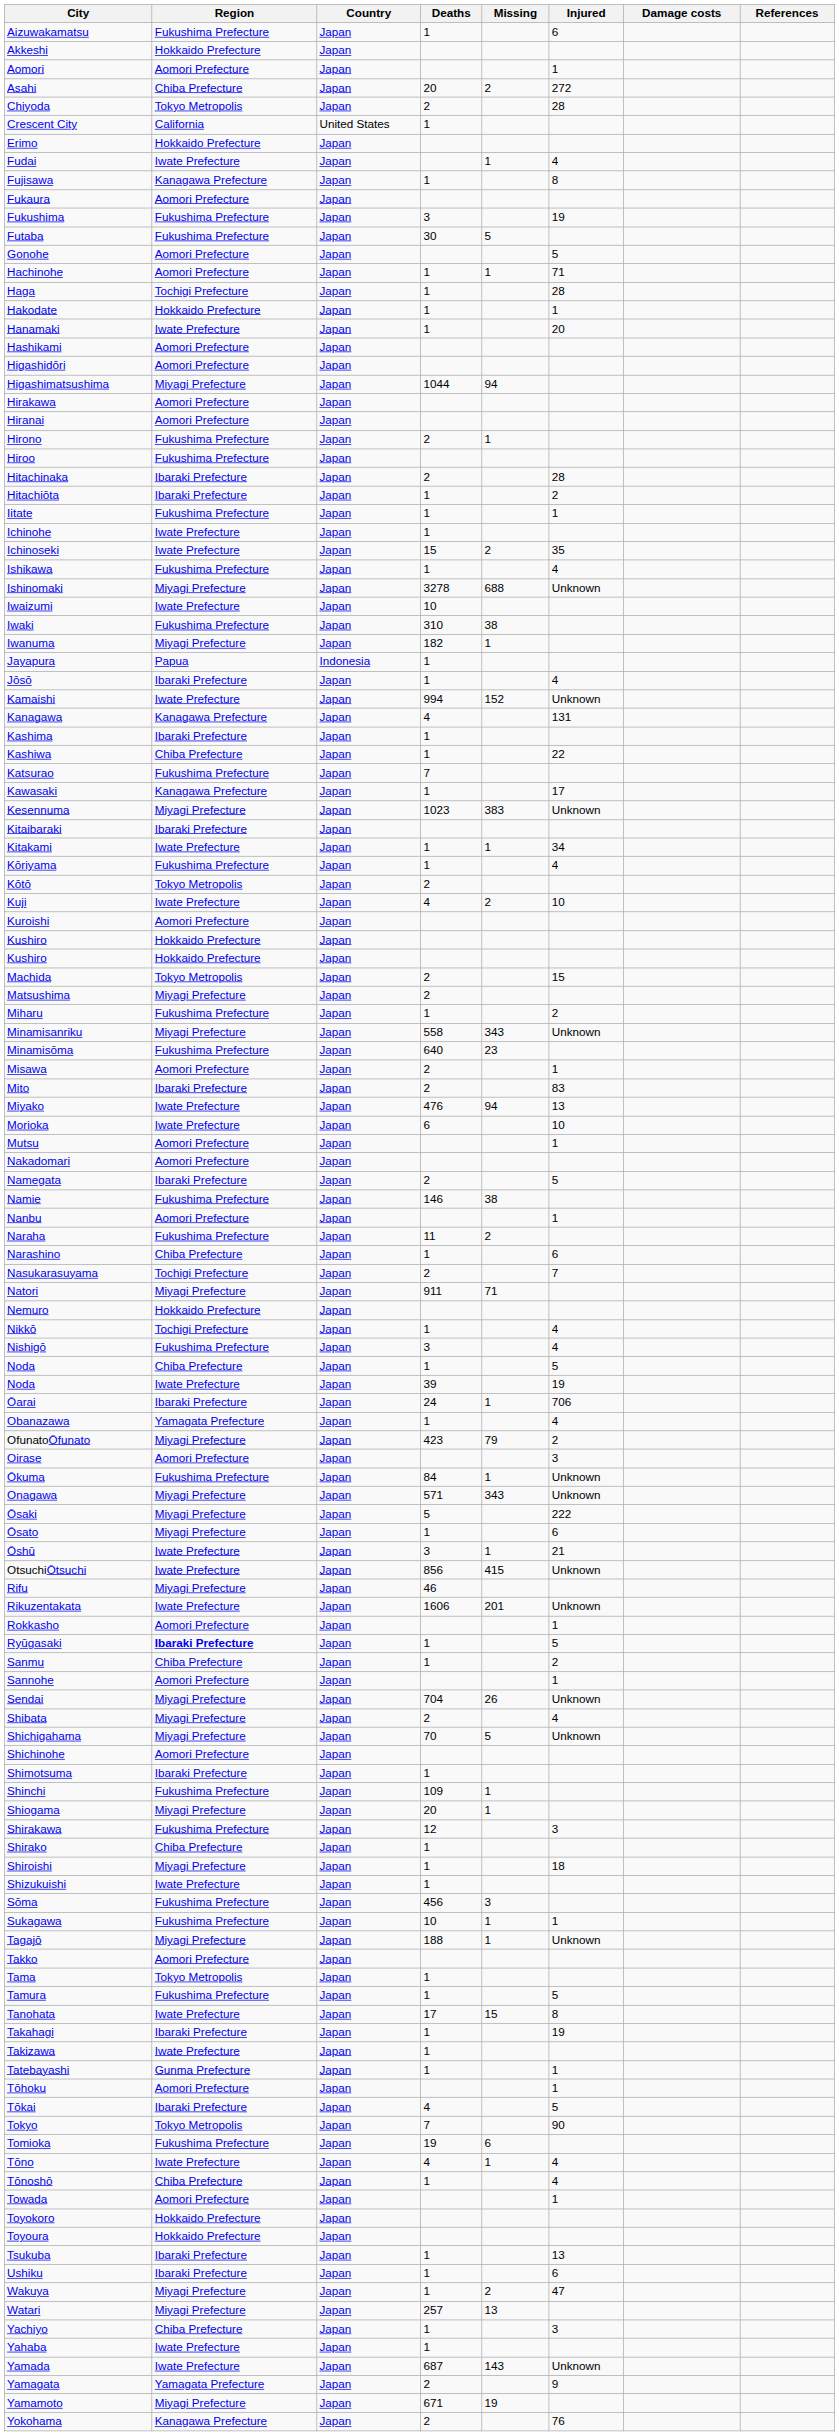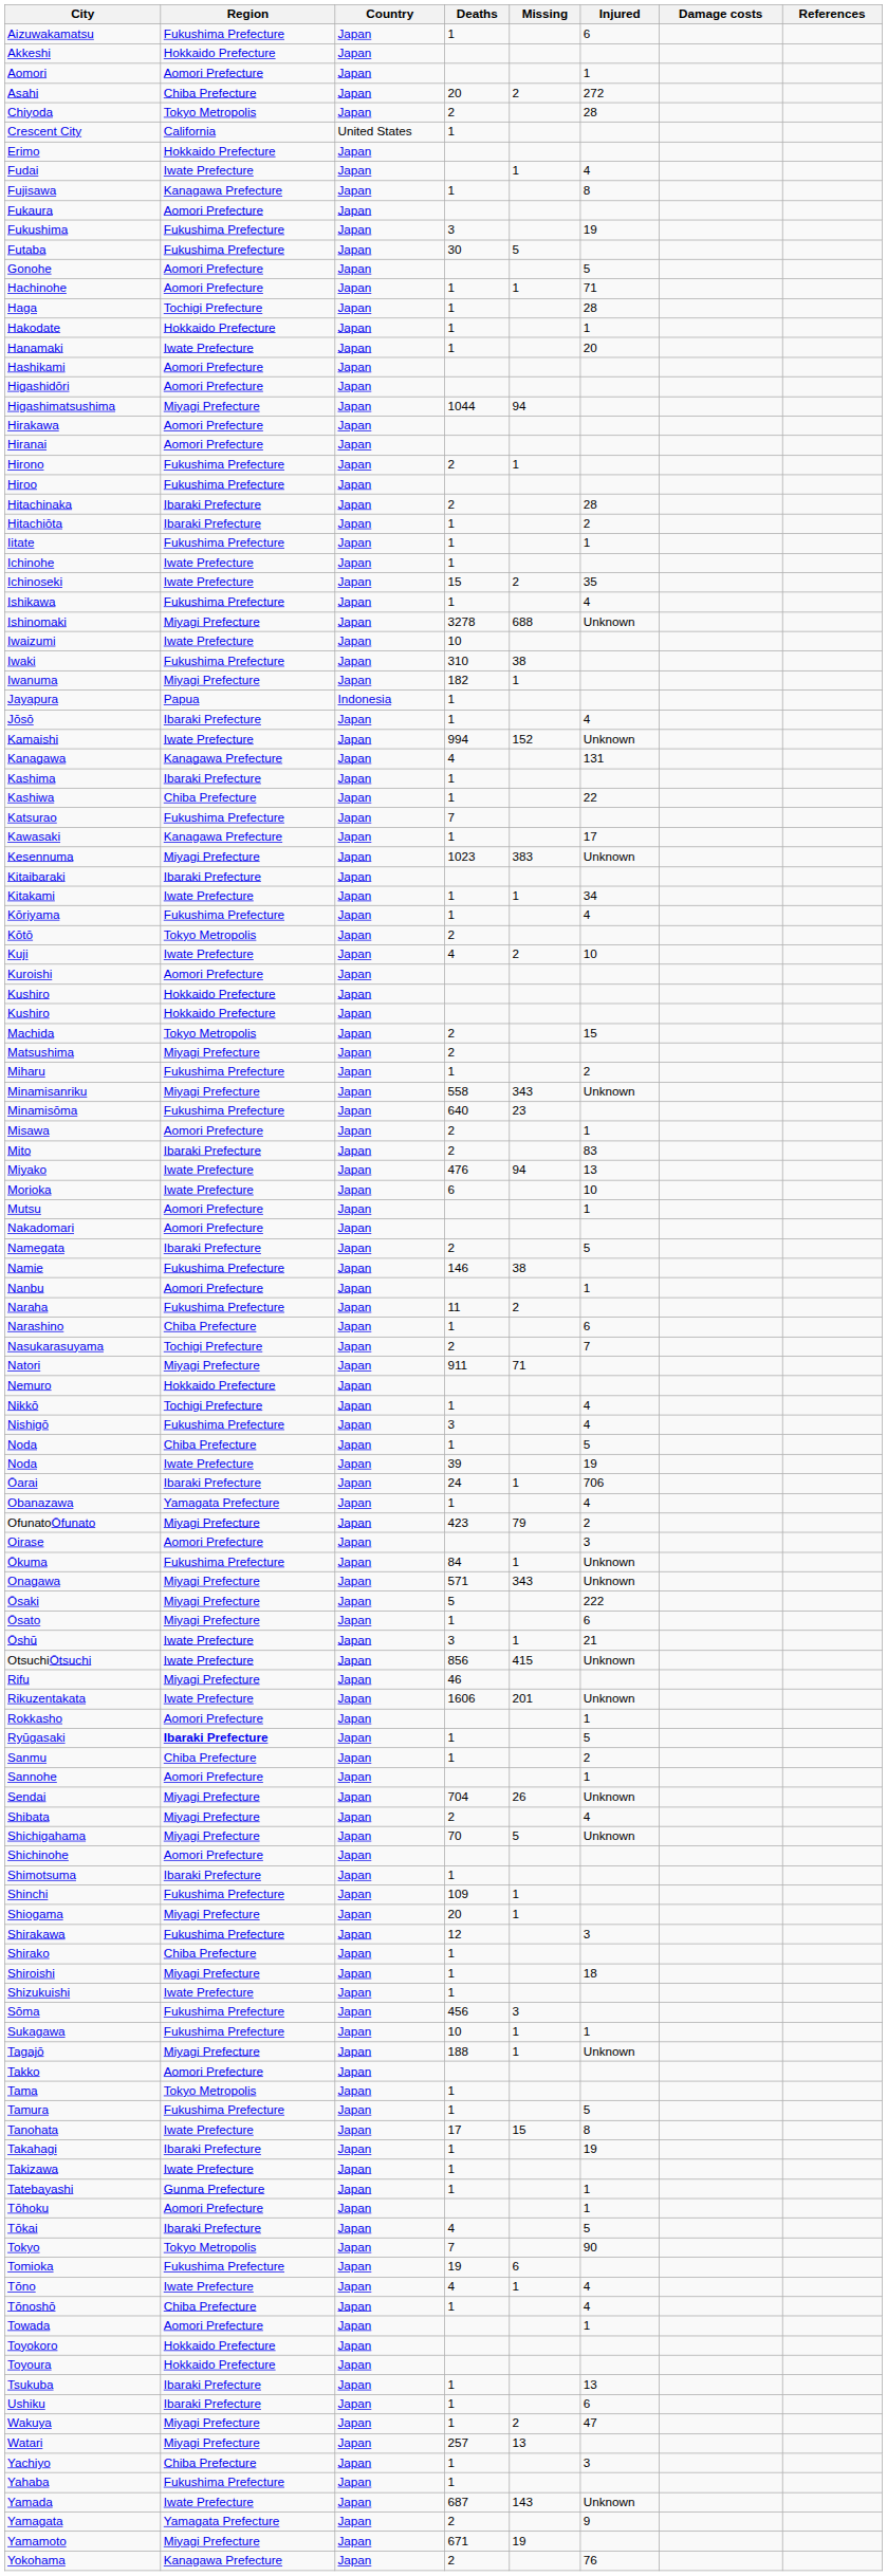Yahaba | Region: Iwate Prefecture -> Fukushima Prefecture
